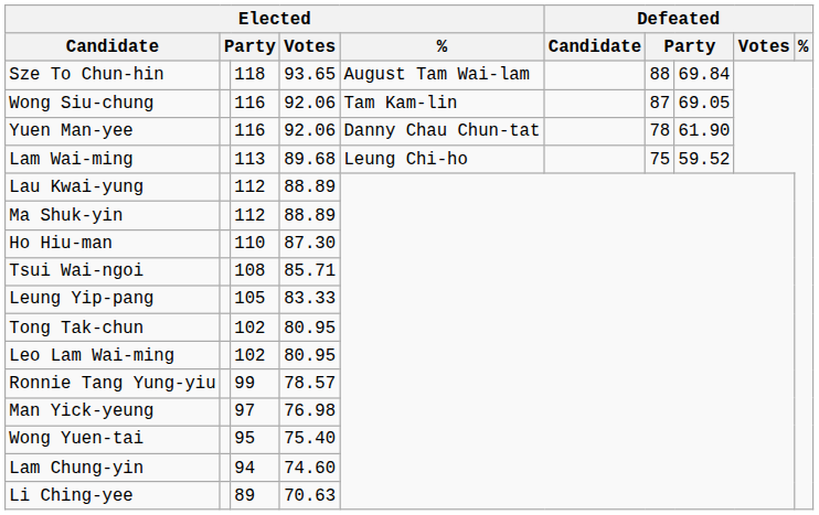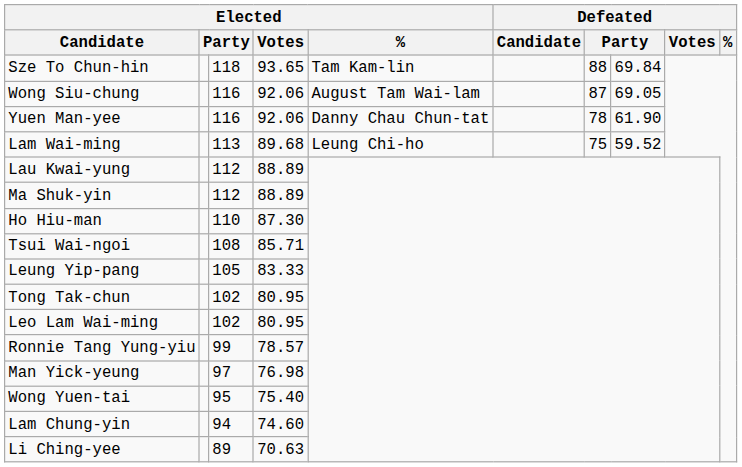Sze To Chun-hin | Elected / %: August Tam Wai-lam -> Tam Kam-lin
Wong Siu-chung | Elected / %: Tam Kam-lin -> August Tam Wai-lam
